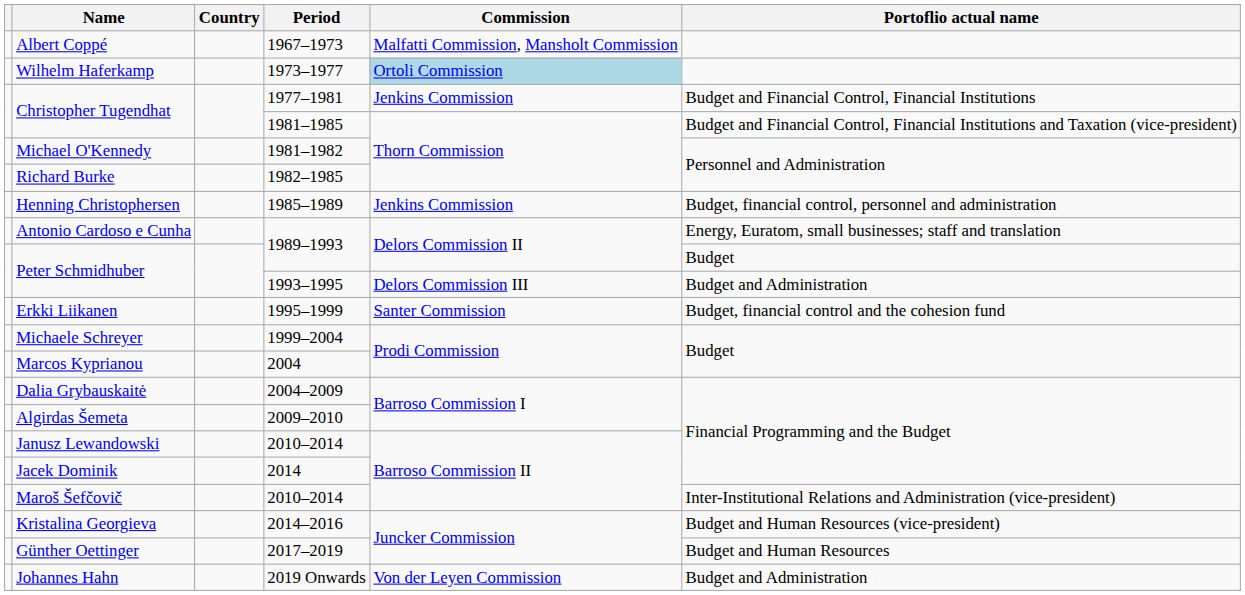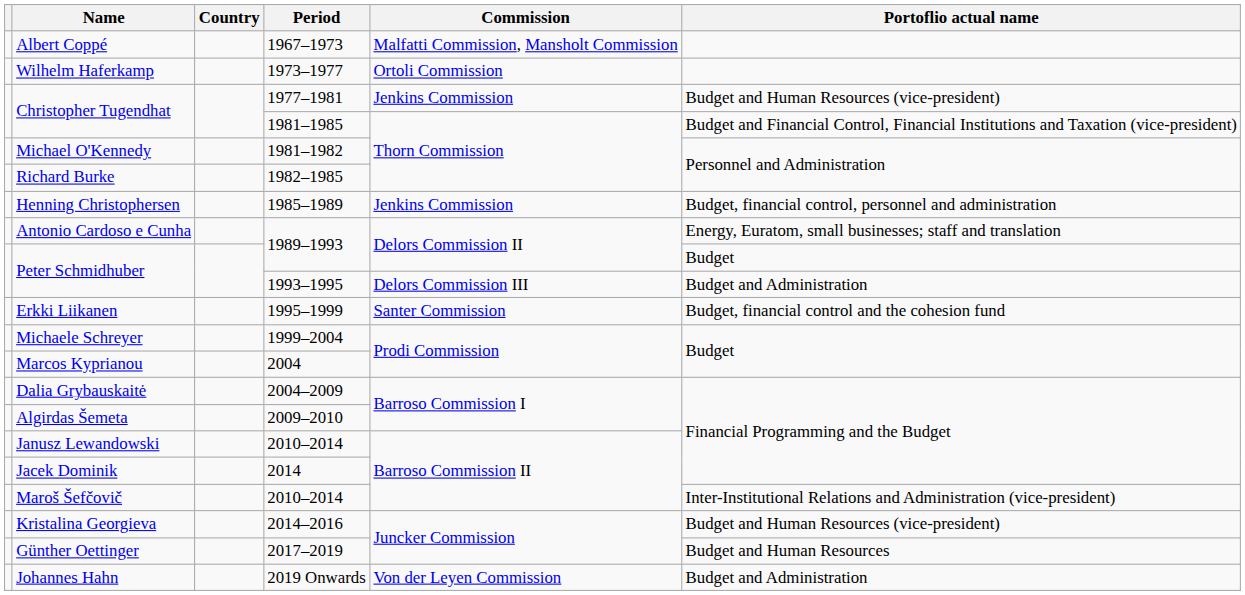Wilhelm Haferkamp | Commission: lightblue background -> no background
Christopher Tugendhat / 1977–1981 | Portoflio actual name: Budget and Financial Control, Financial Institutions -> Budget and Human Resources (vice-president)
